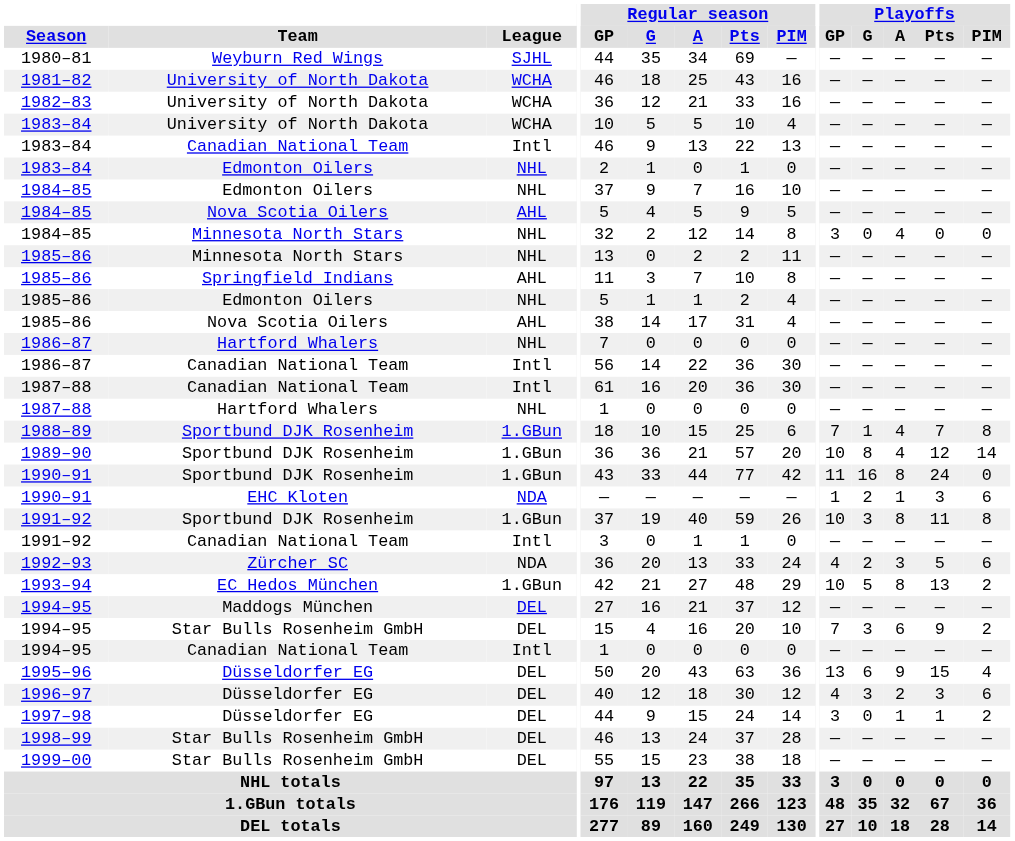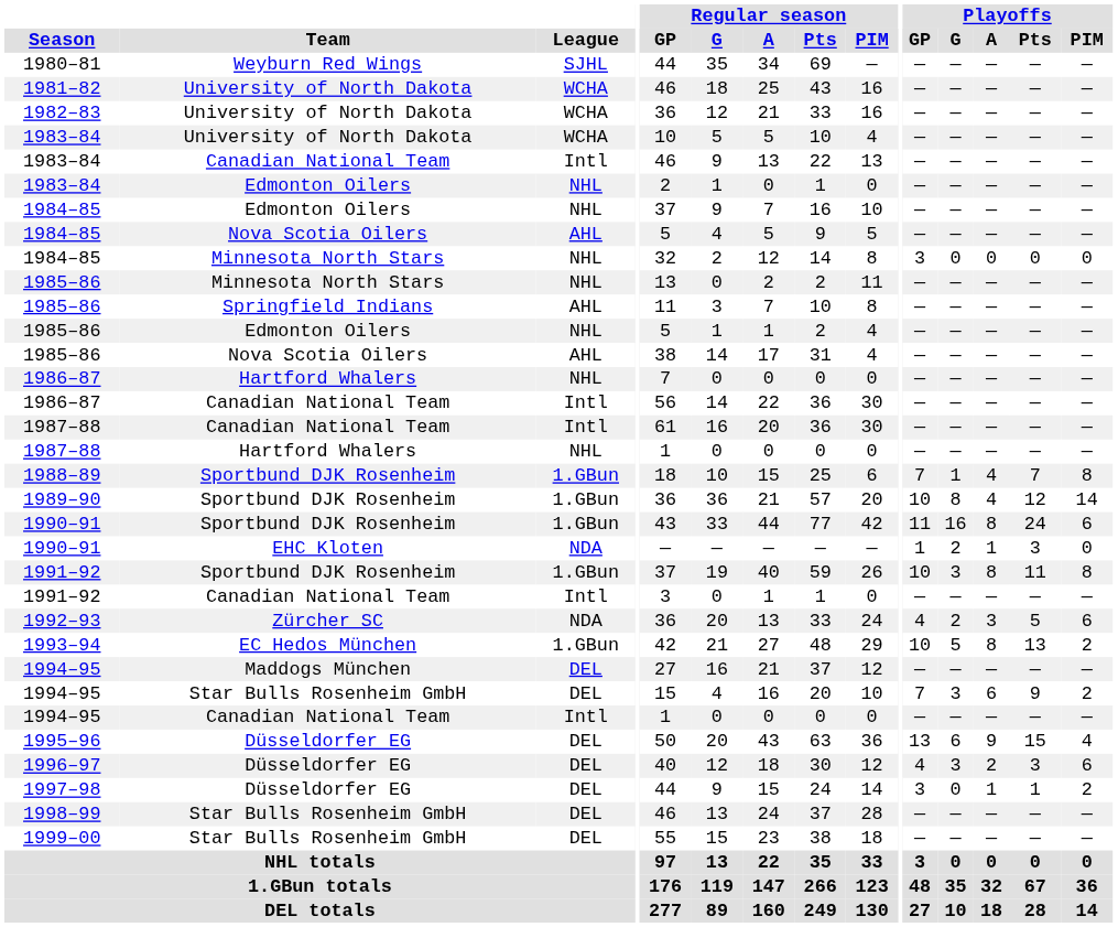1984–85 / Minnesota North Stars | Playoffs / A: 4 -> 0
1990–91 / Sportbund DJK Rosenheim | Playoffs / PIM: 0 -> 6
1990–91 / EHC Kloten | Playoffs / PIM: 6 -> 0
